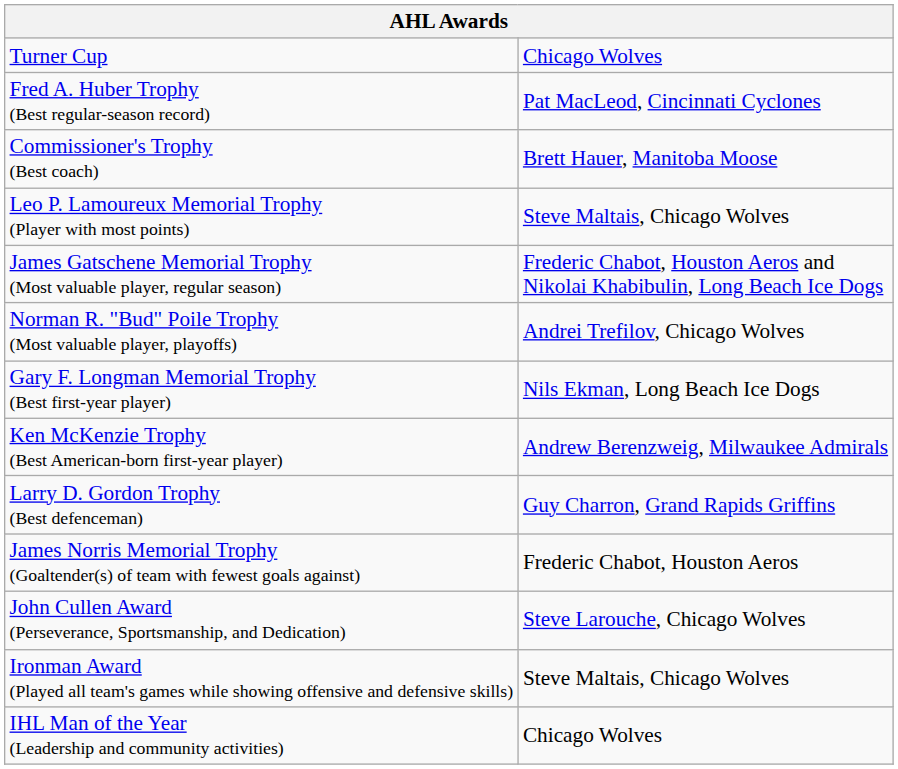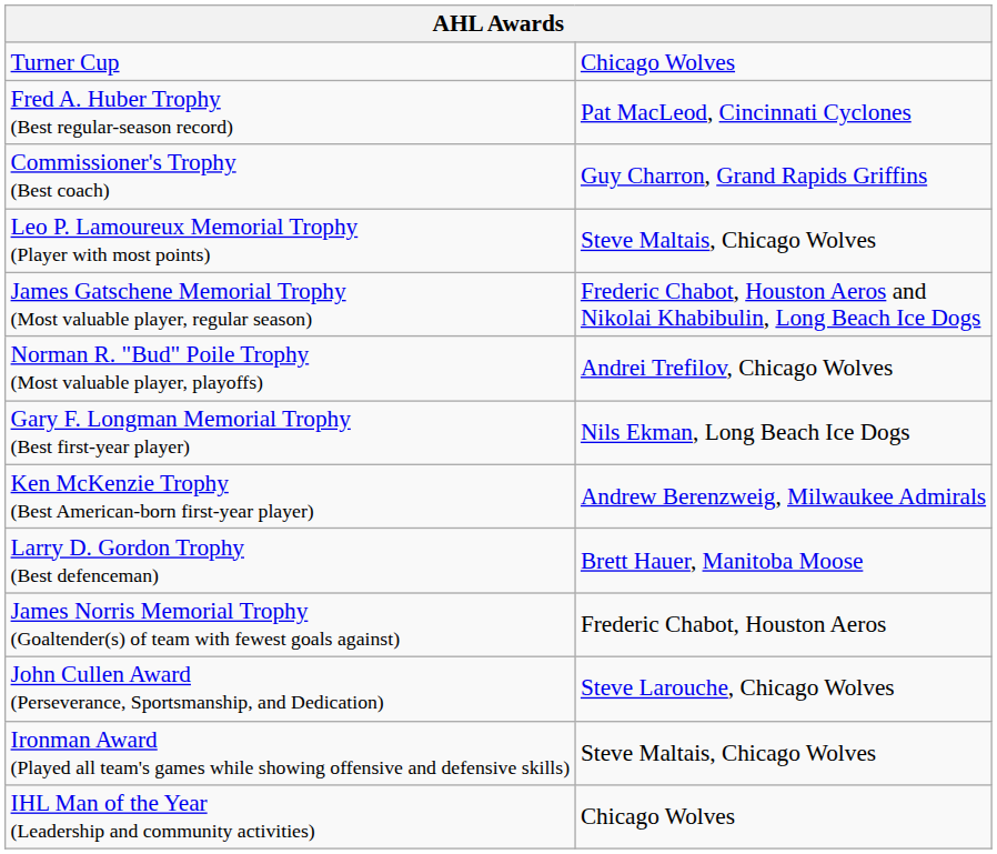Commissioner's Trophy (Best coach) | column 2: Brett Hauer, Manitoba Moose -> Guy Charron, Grand Rapids Griffins
Larry D. Gordon Trophy (Best defenceman) | column 2: Guy Charron, Grand Rapids Griffins -> Brett Hauer, Manitoba Moose
